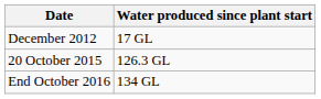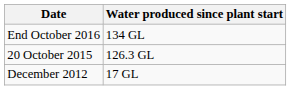rows swapped: December 2012 <-> End October 2016
